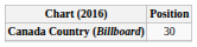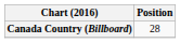Canada Country (Billboard) | Position: 30 -> 28
